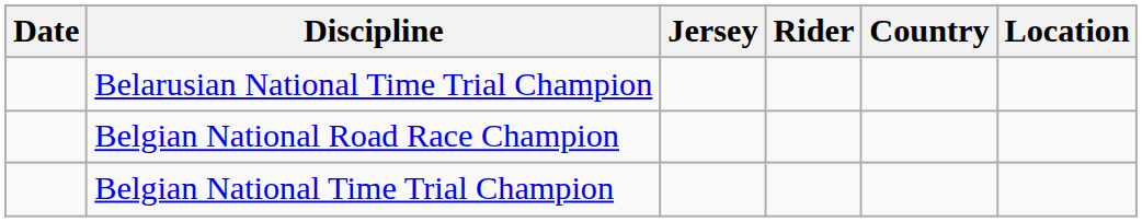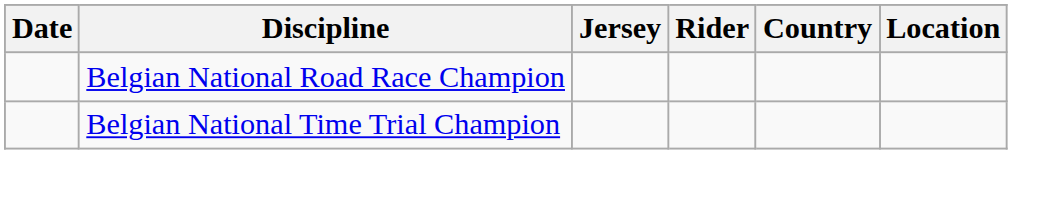- row: Belarusian National Time Trial Champion
